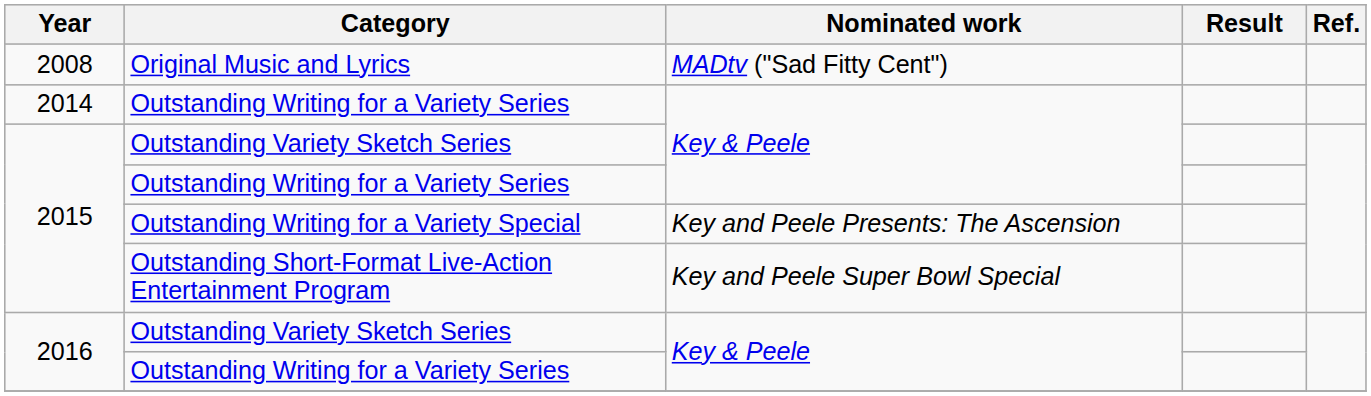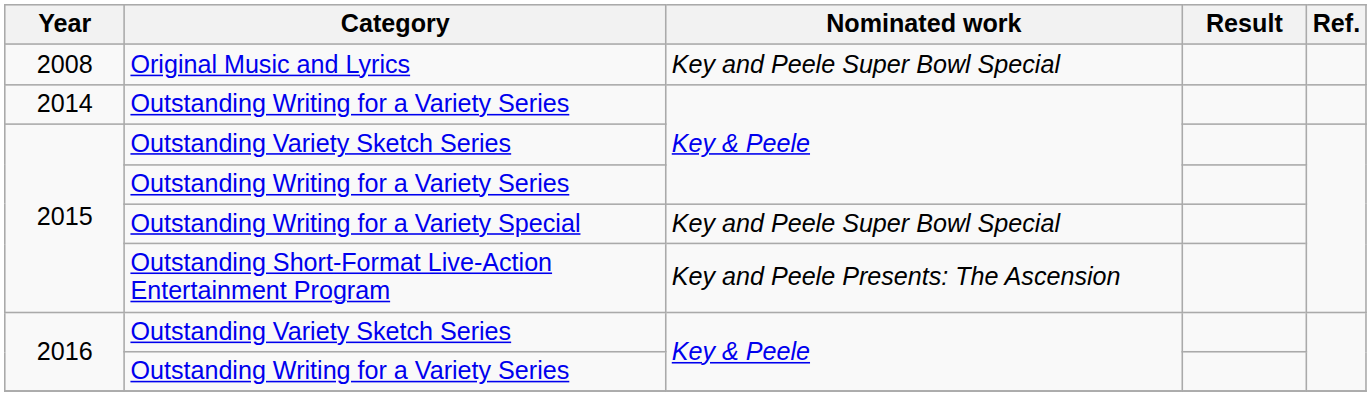Original Music and Lyrics | Nominated work: MADtv ("Sad Fitty Cent") -> Key and Peele Super Bowl Special
Outstanding Writing for a Variety Special | Nominated work: Key and Peele Presents: The Ascension -> Key and Peele Super Bowl Special
Outstanding Short-Format Live-Action Entertainment Program | Nominated work: Key and Peele Super Bowl Special -> Key and Peele Presents: The Ascension
